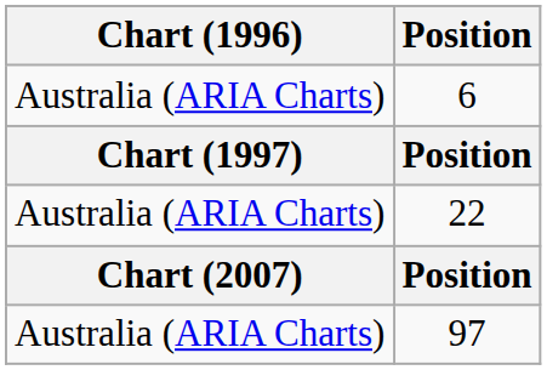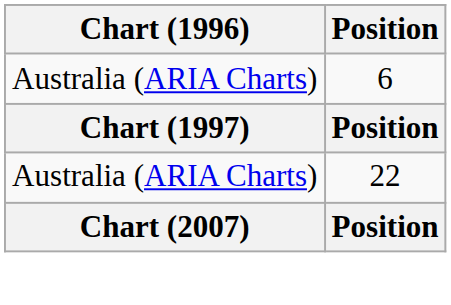- row: Australia (ARIA Charts) | 97
